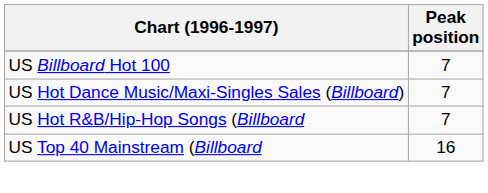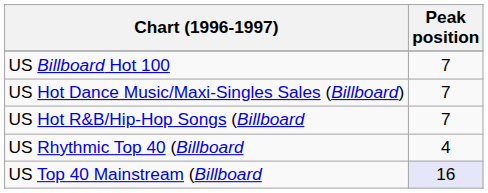+ row: US Rhythmic Top 40 (Billboard | 4
US Top 40 Mainstream (Billboard | Peak position: no background -> lavender background
